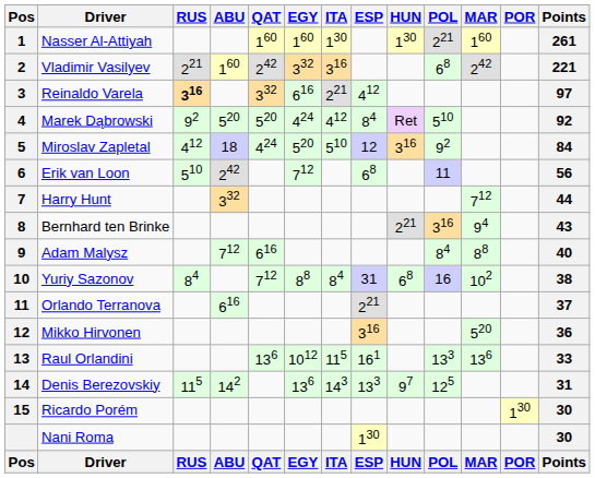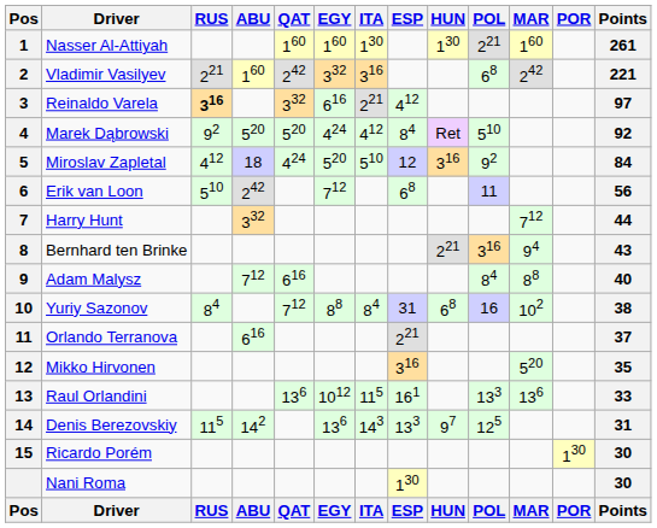Mikko Hirvonen | Points: 36 -> 35
